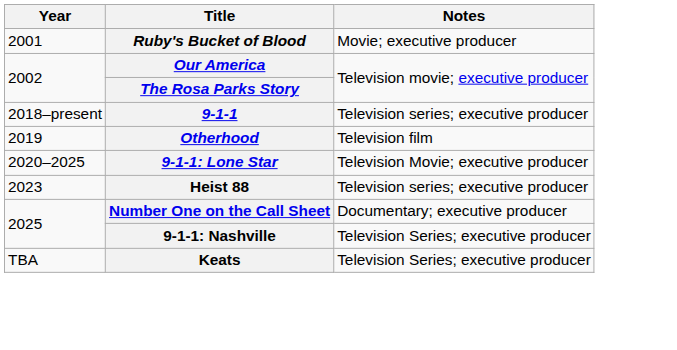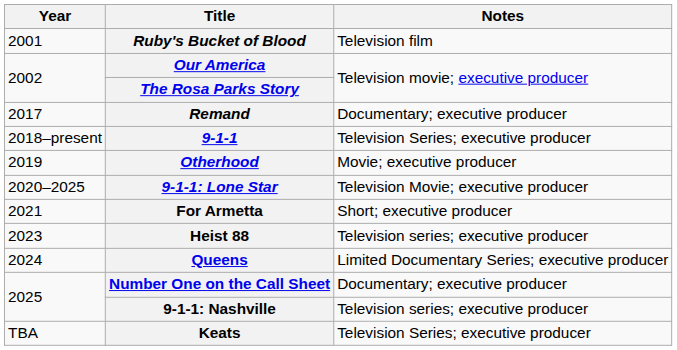Ruby's Bucket of Blood | Notes: Movie; executive producer -> Television film
+ row: 2017 | Remand | Documentary; executive producer
9-1-1 | Notes: Television series; executive producer -> Television Series; executive producer
Otherhood | Notes: Television film -> Movie; executive producer
+ row: 2021 | For Armetta | Short; executive producer
+ row: 2024 | Queens | Limited Documentary Series; executive producer
9-1-1: Nashville | Notes: Television Series; executive producer -> Television series; executive producer
